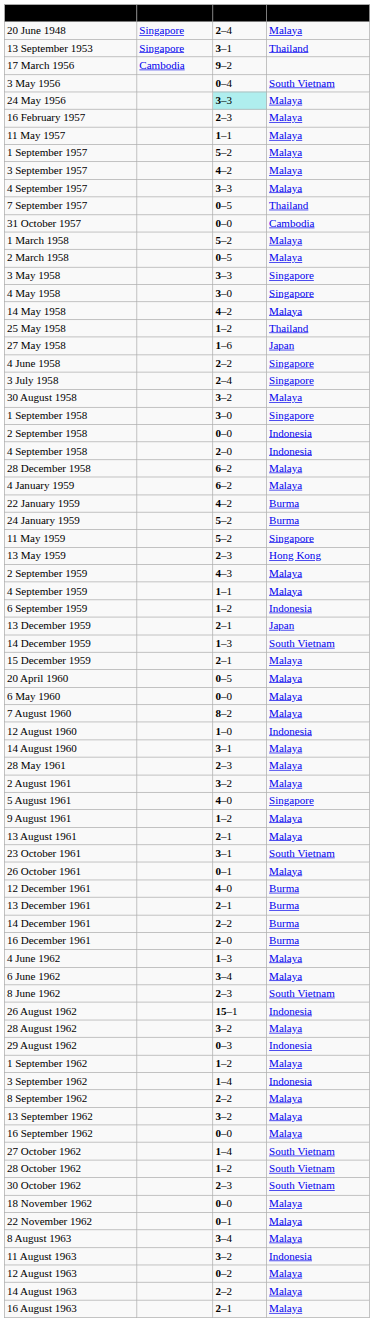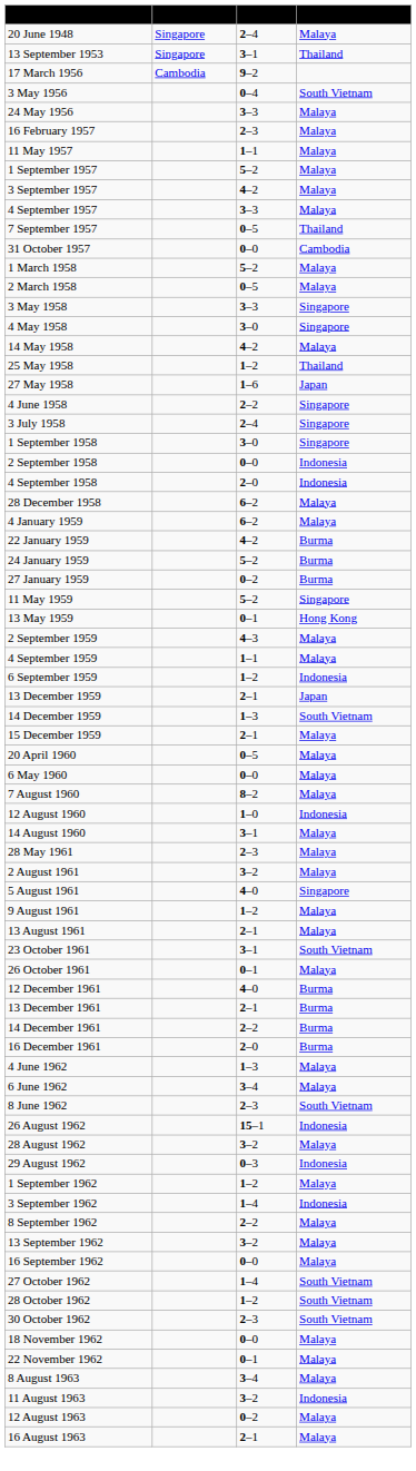24 May 1956 | Score*: paleturquoise background -> no background
- row: 30 August 1958 | 3–2 | Malaya
+ row: 27 January 1959 | 0–2 | Burma
13 May 1959 | Score*: 2–3 -> 0–1
- row: 14 August 1963 | 2–2 | Malaya
